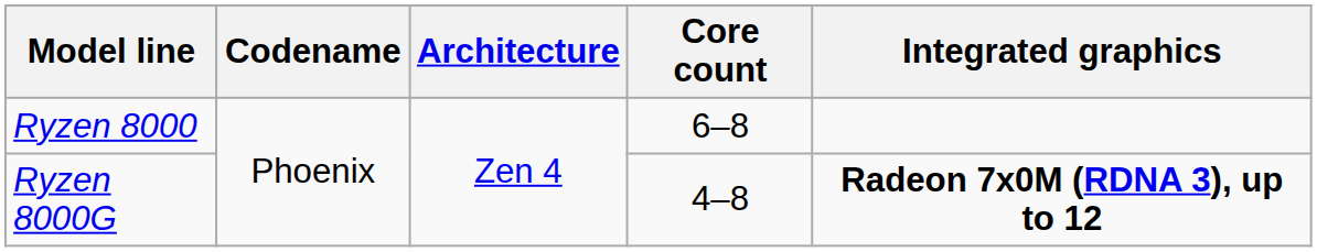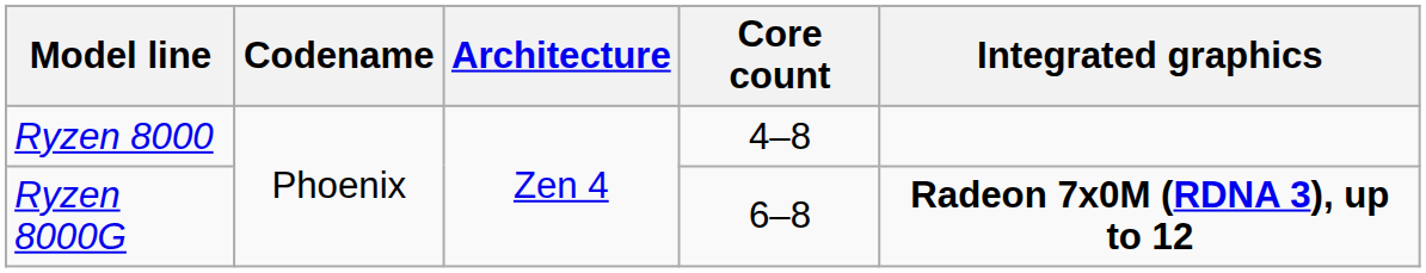Ryzen 8000 | Core count: 6–8 -> 4–8
Ryzen 8000G | Core count: 4–8 -> 6–8
